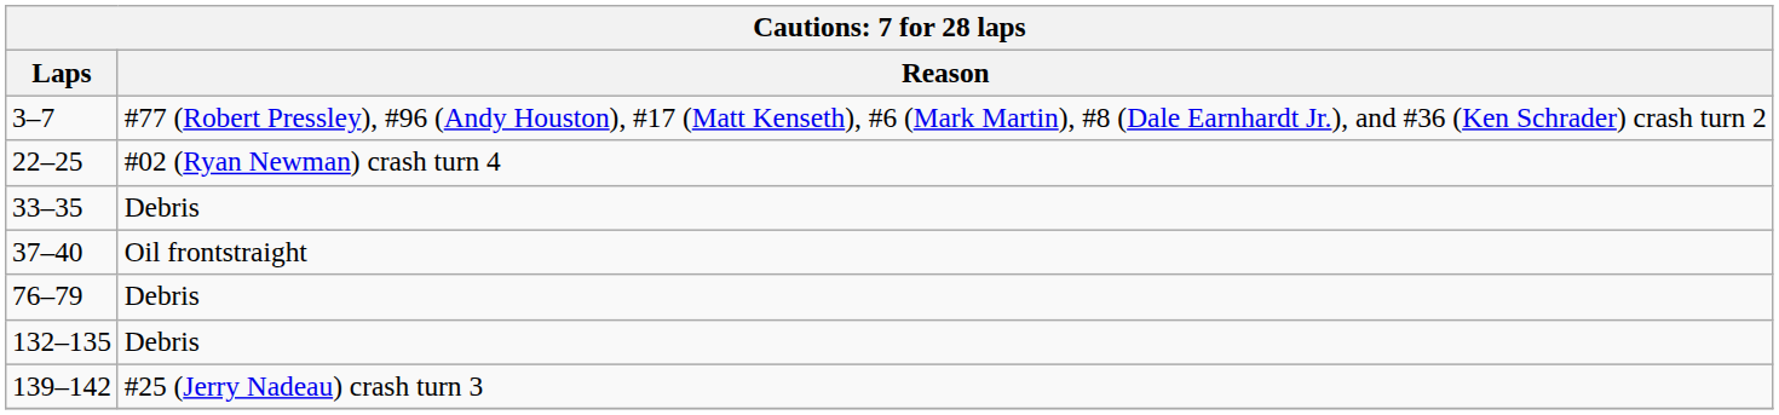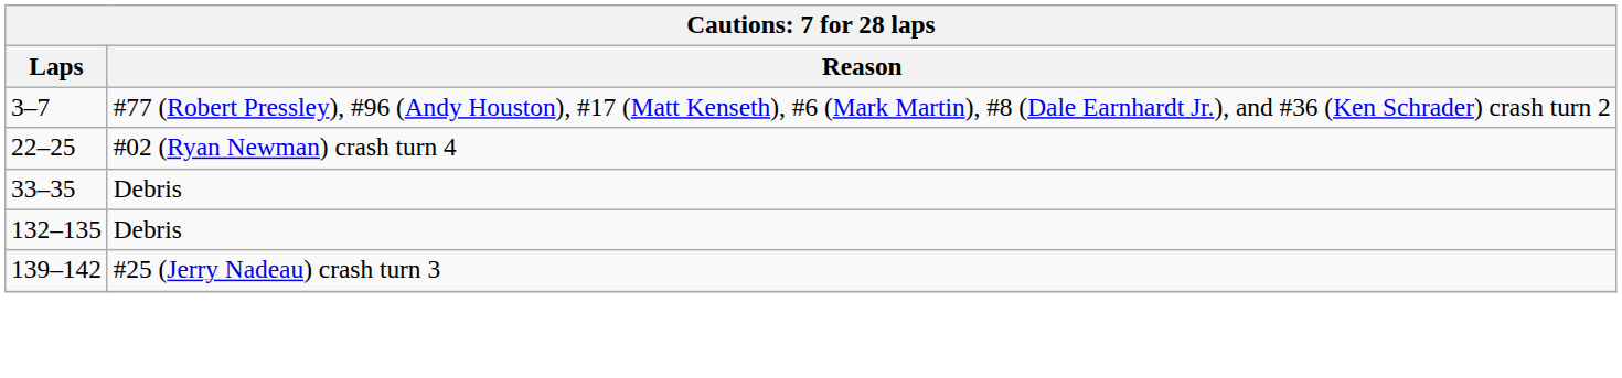- row: 37–40 | Oil frontstraight
- row: 76–79 | Debris
